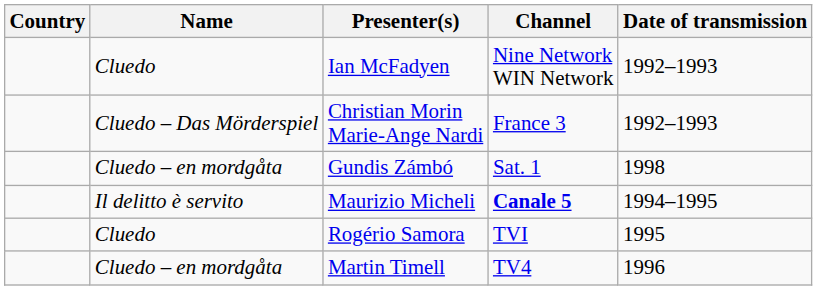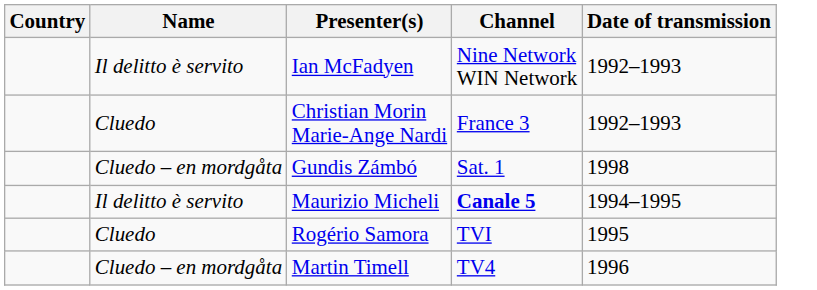Ian McFadyen | Name: Cluedo -> Il delitto è servito
Christian Morin Marie-Ange Nardi | Name: Cluedo – Das Mörderspiel -> Cluedo
